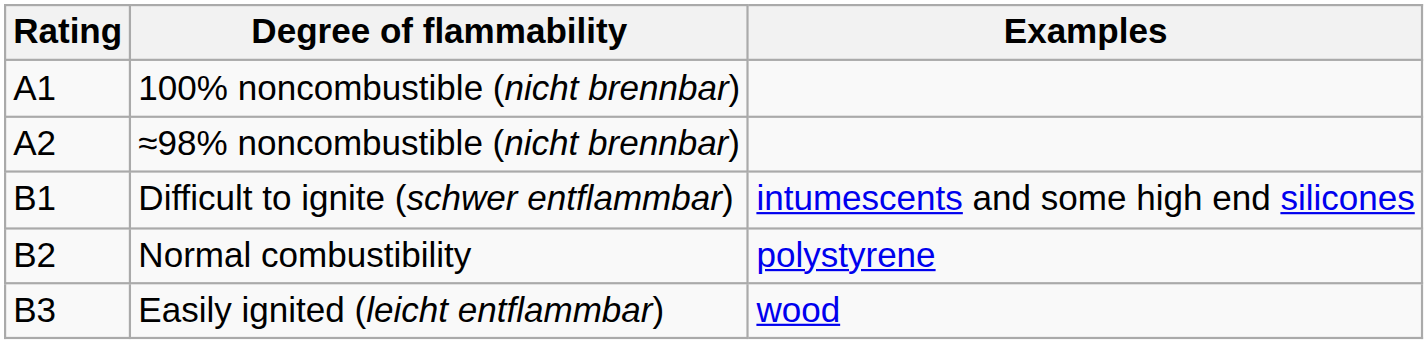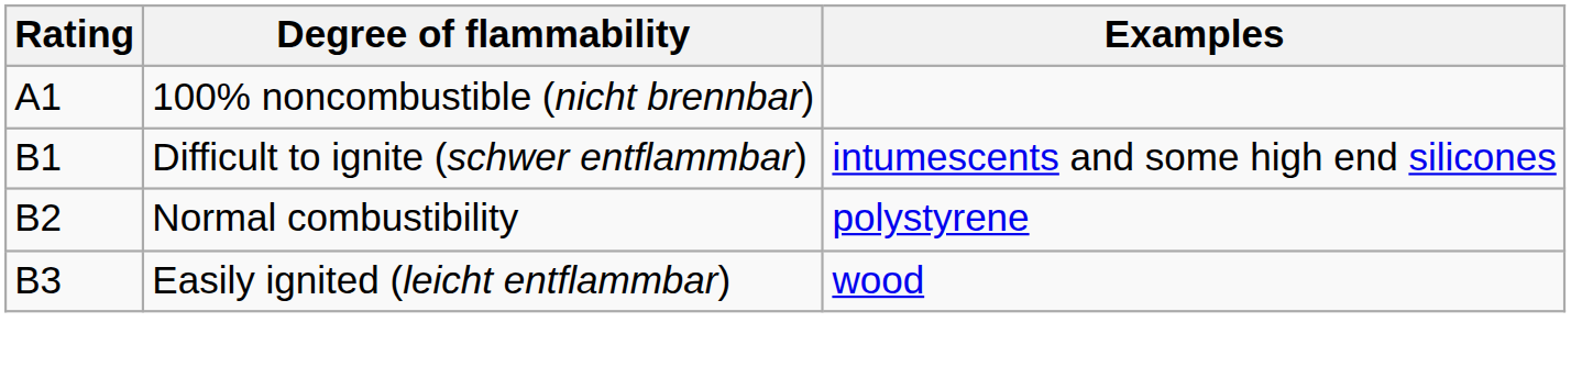- row: A2 | ≈98% noncombustible (nicht brennbar)
